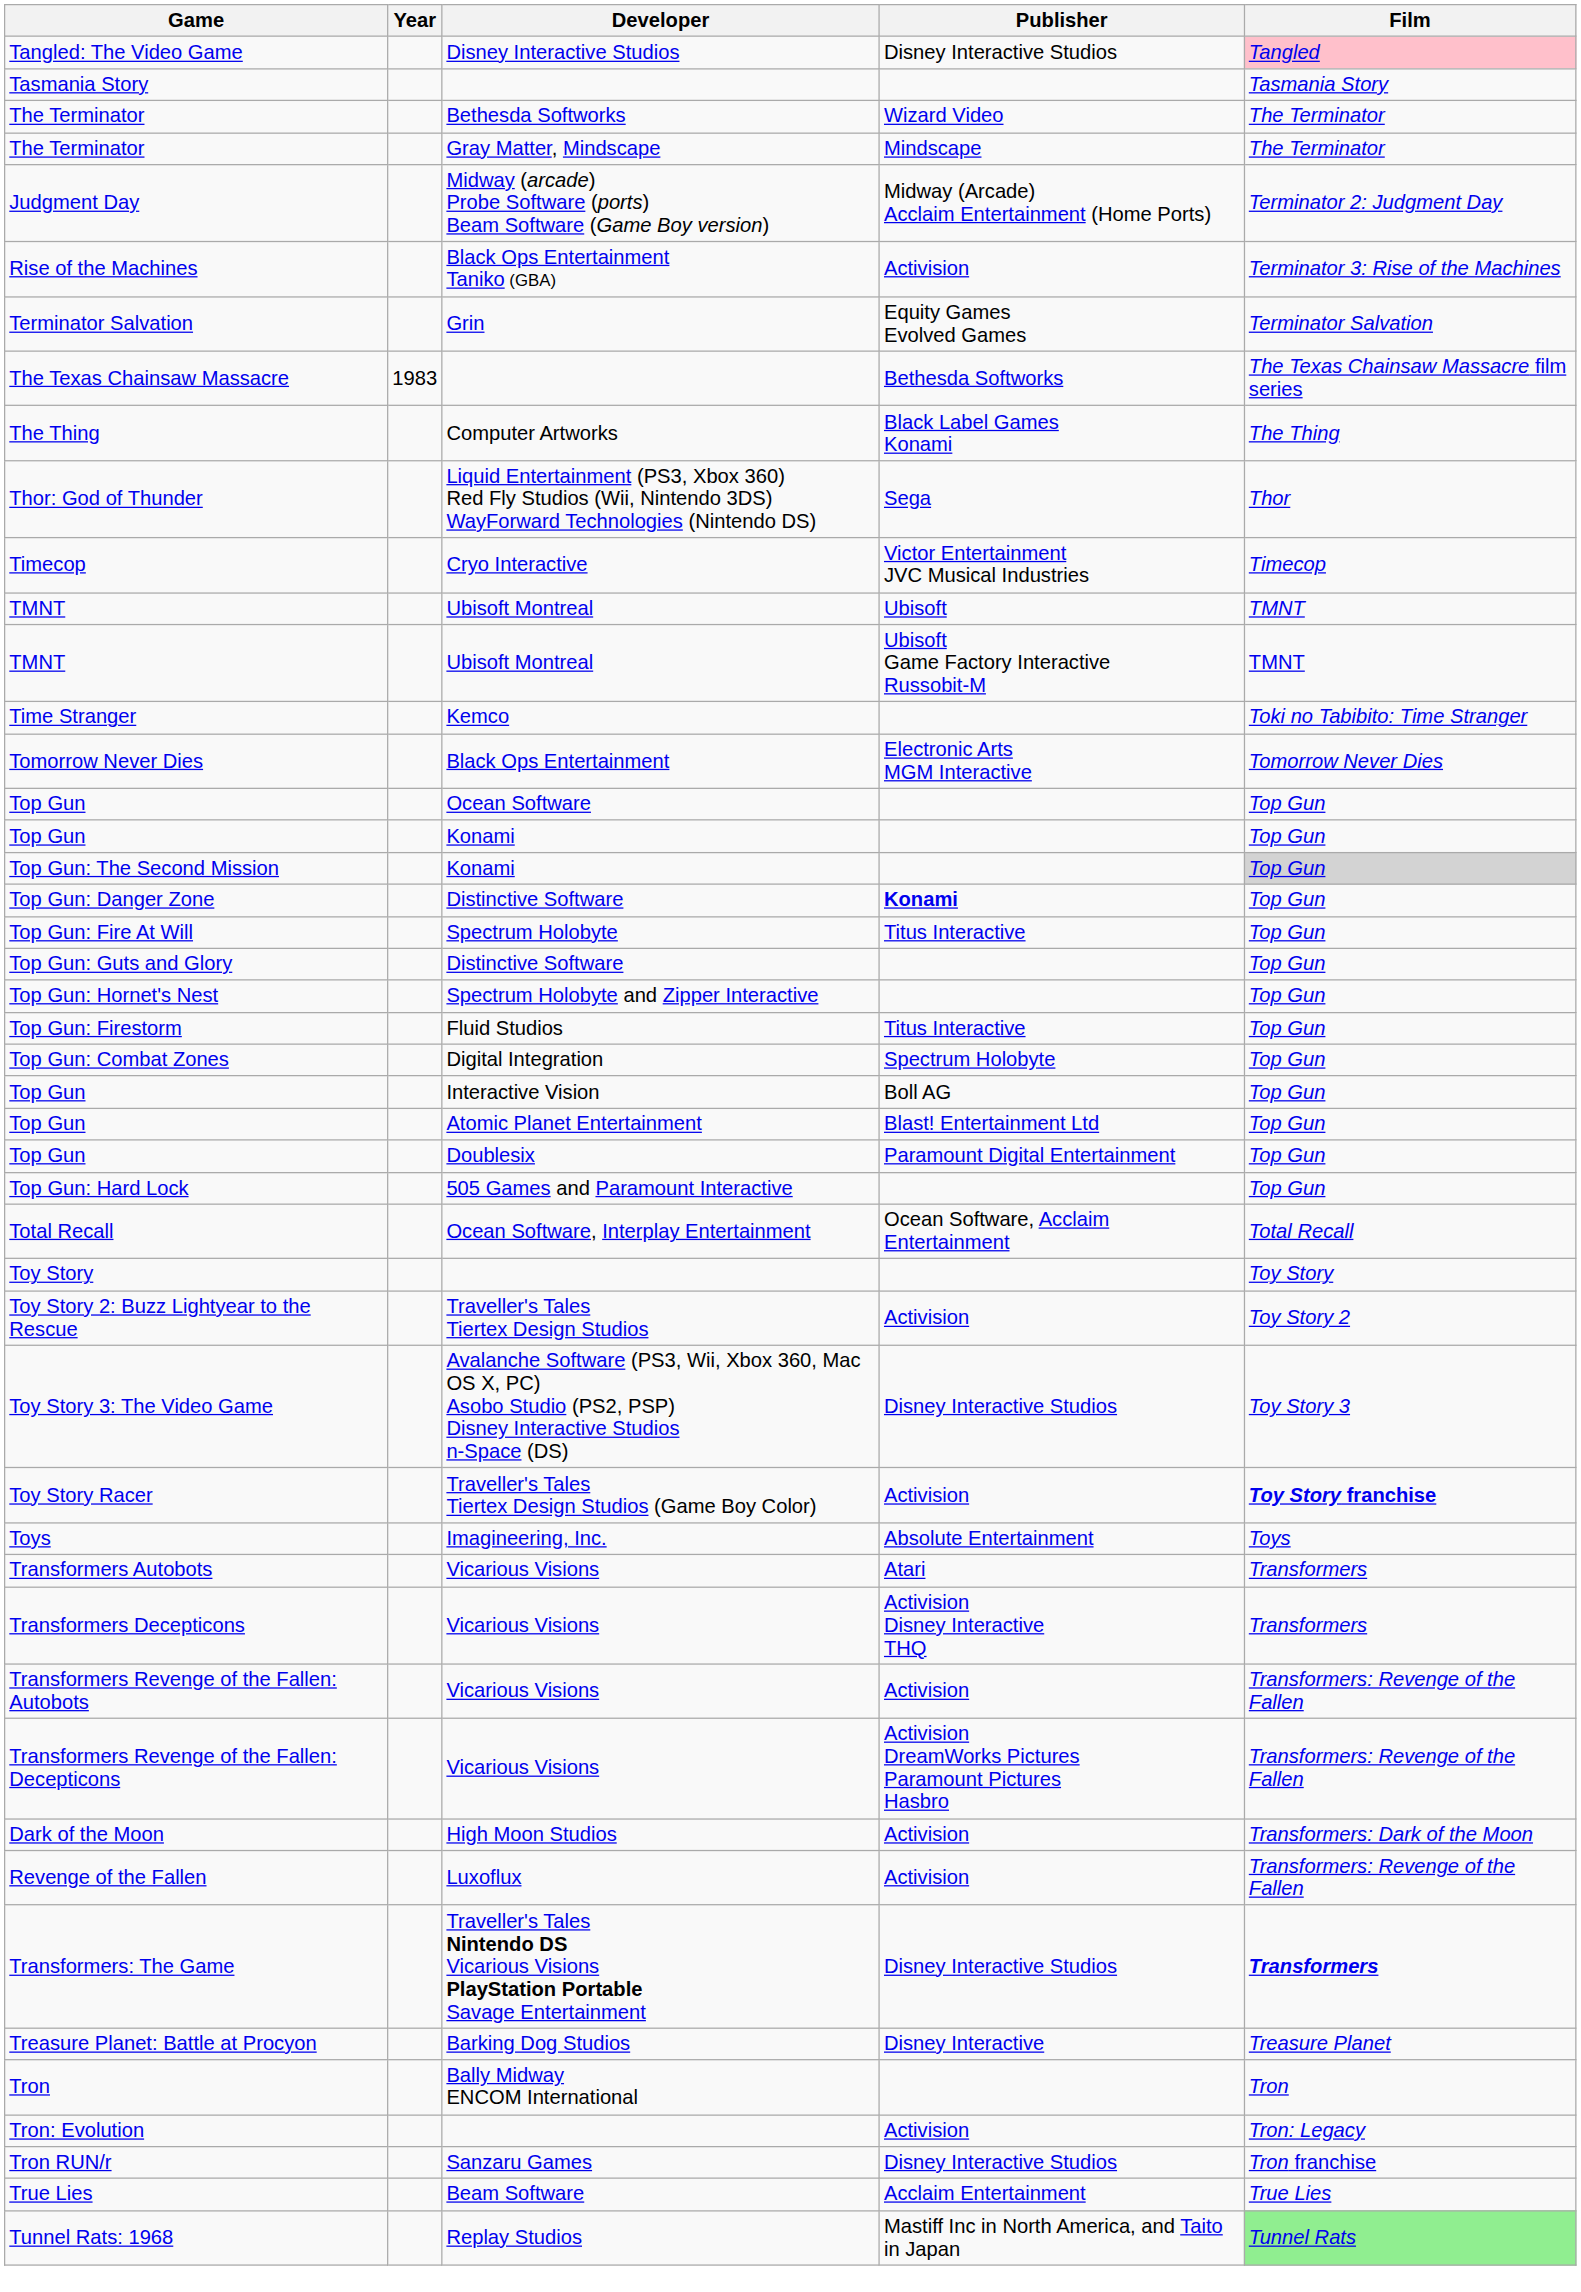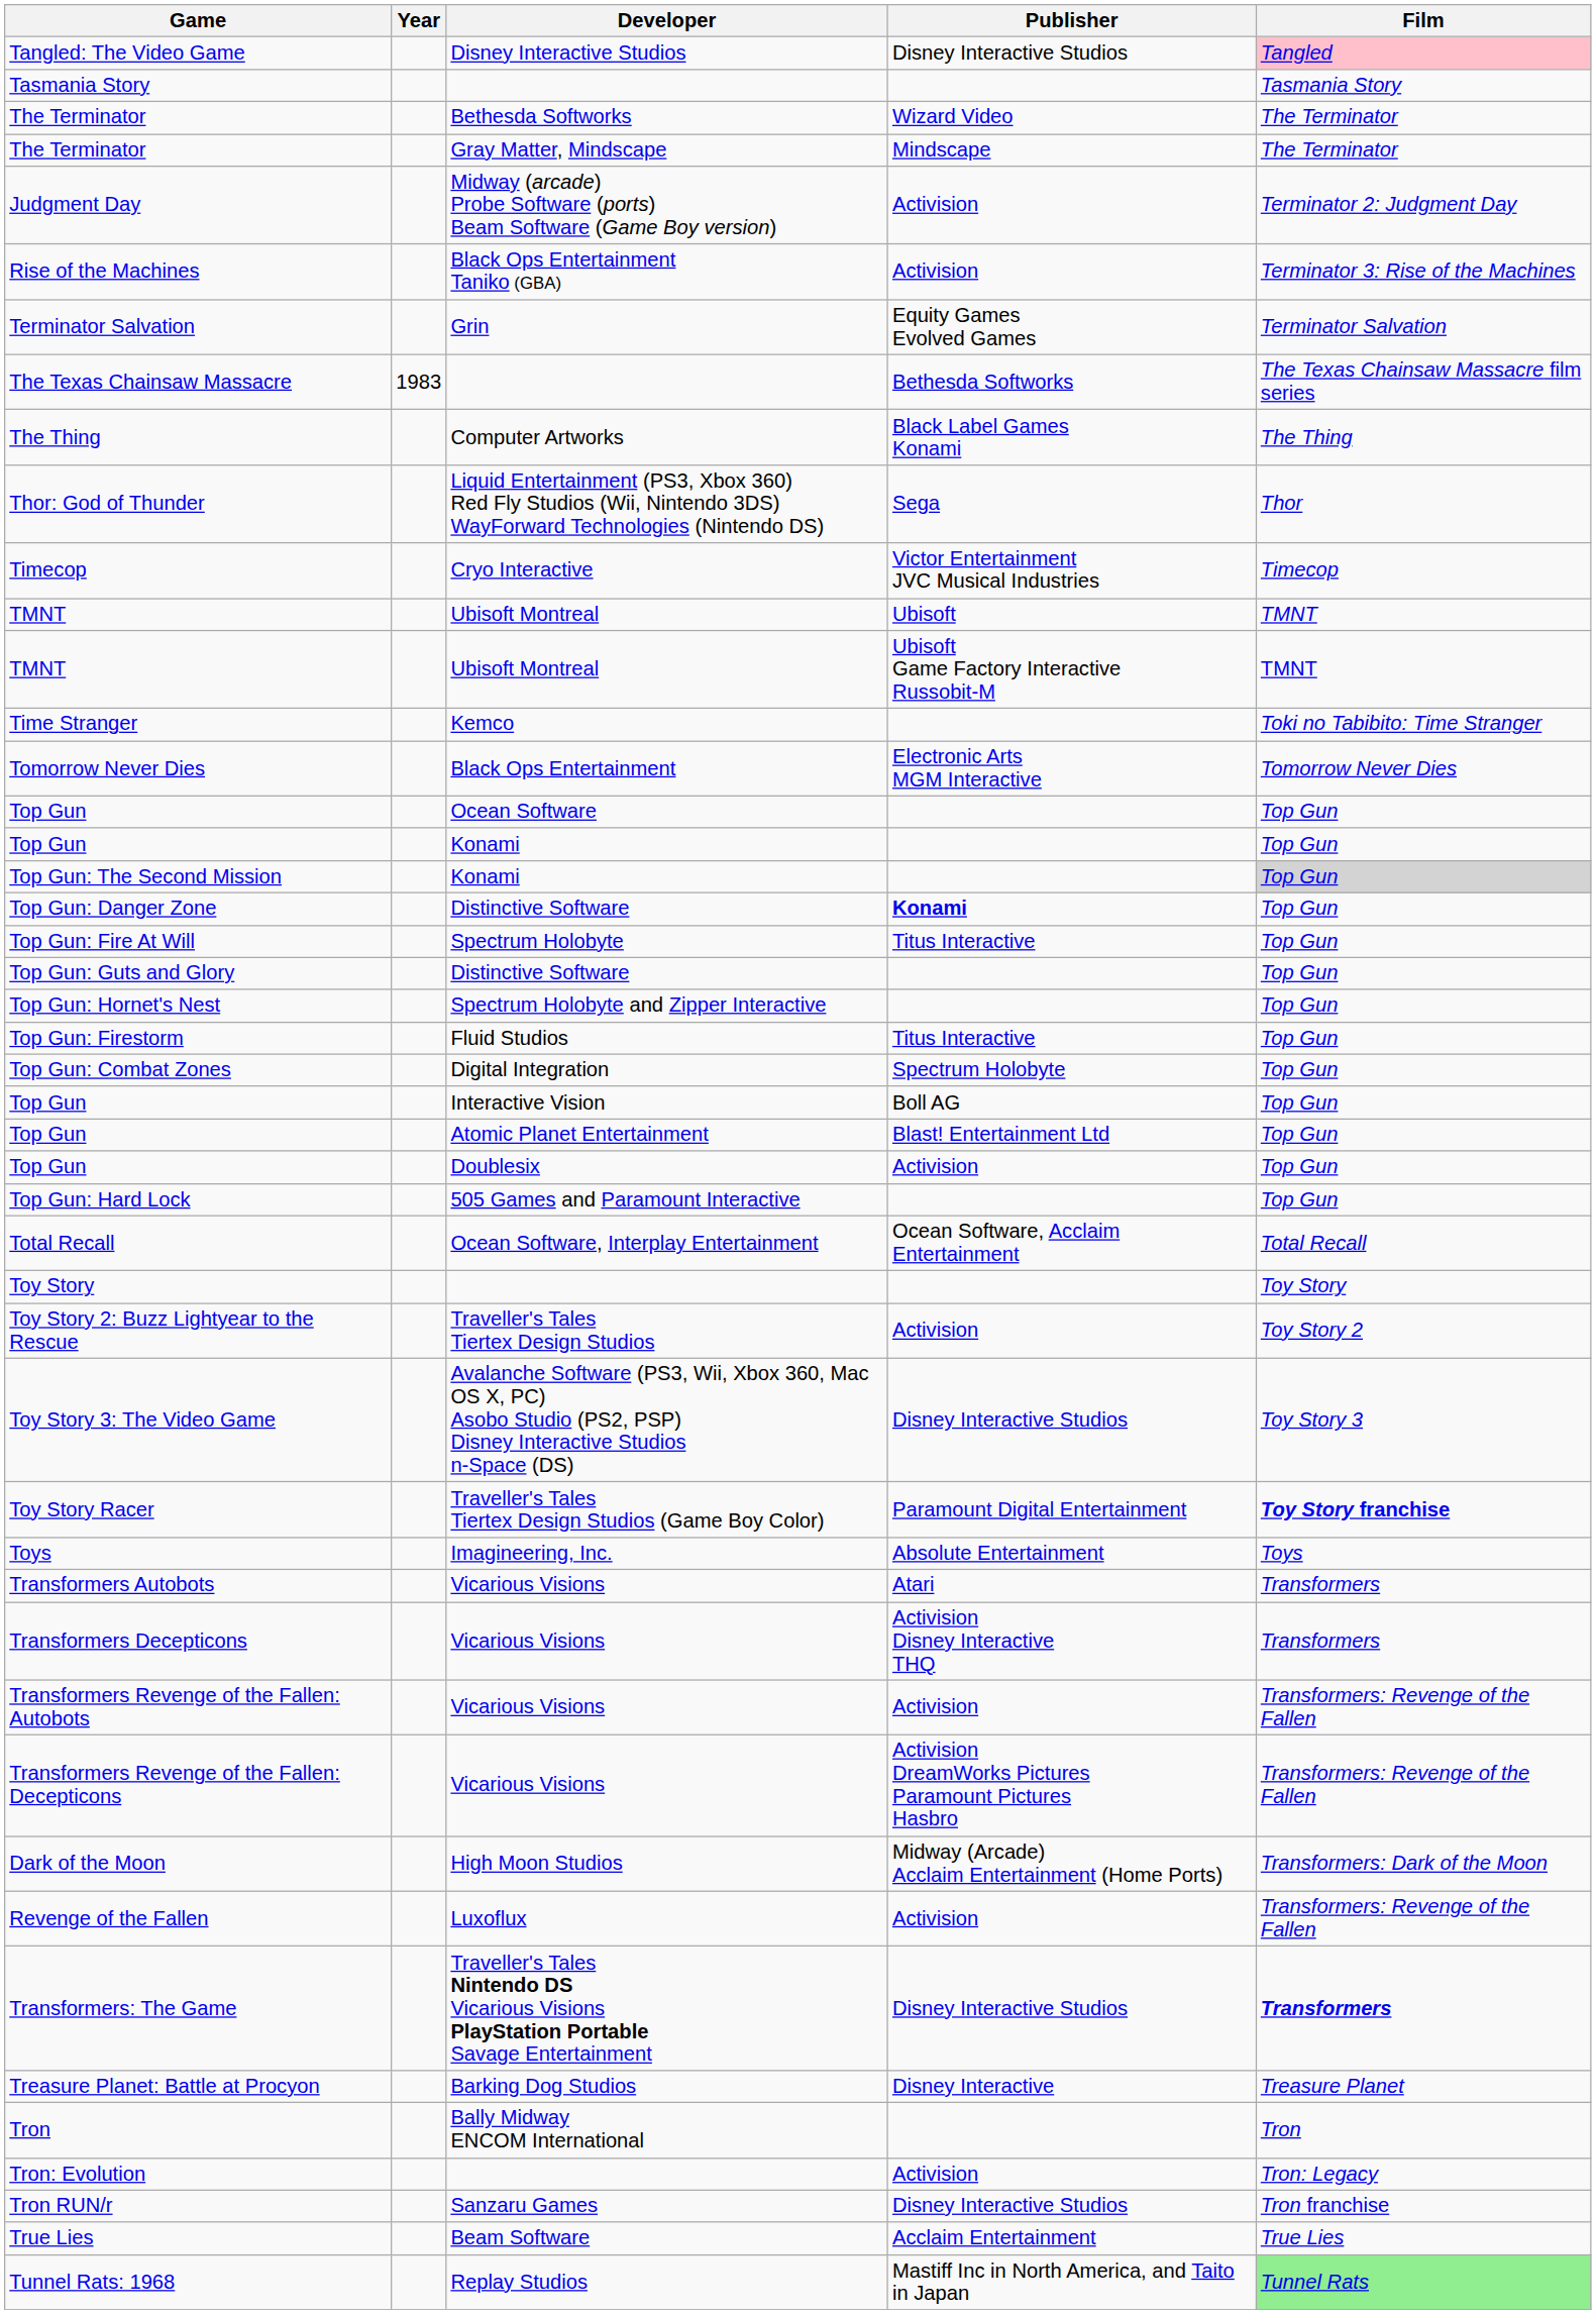Judgment Day | Publisher: Midway (Arcade) Acclaim Entertainment (Home Ports) -> Activision
Top Gun / Doublesix | Publisher: Paramount Digital Entertainment -> Activision
Toy Story Racer | Publisher: Activision -> Paramount Digital Entertainment
Dark of the Moon | Publisher: Activision -> Midway (Arcade) Acclaim Entertainment (Home Ports)
